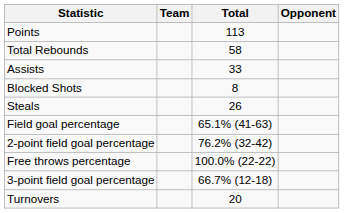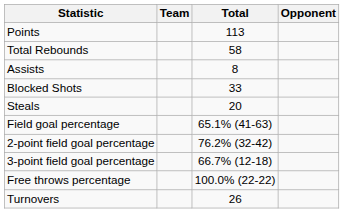Assists | Total: 33 -> 8
Blocked Shots | Total: 8 -> 33
Steals | Total: 26 -> 20
rows swapped: 3-point field goal percentage <-> Free throws percentage
Turnovers | Total: 20 -> 26
